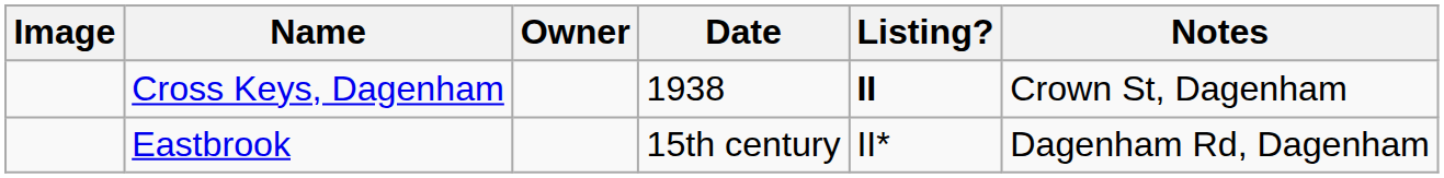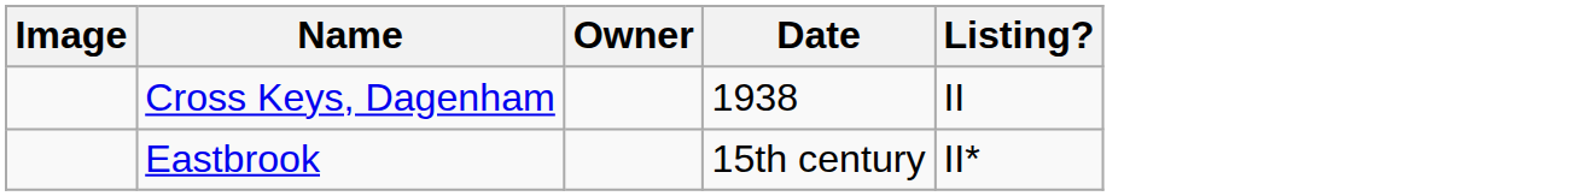- column: Notes | Crown St, Dagenham | Dagenham Rd, Dagenham
Cross Keys, Dagenham | Listing?: bold -> normal
